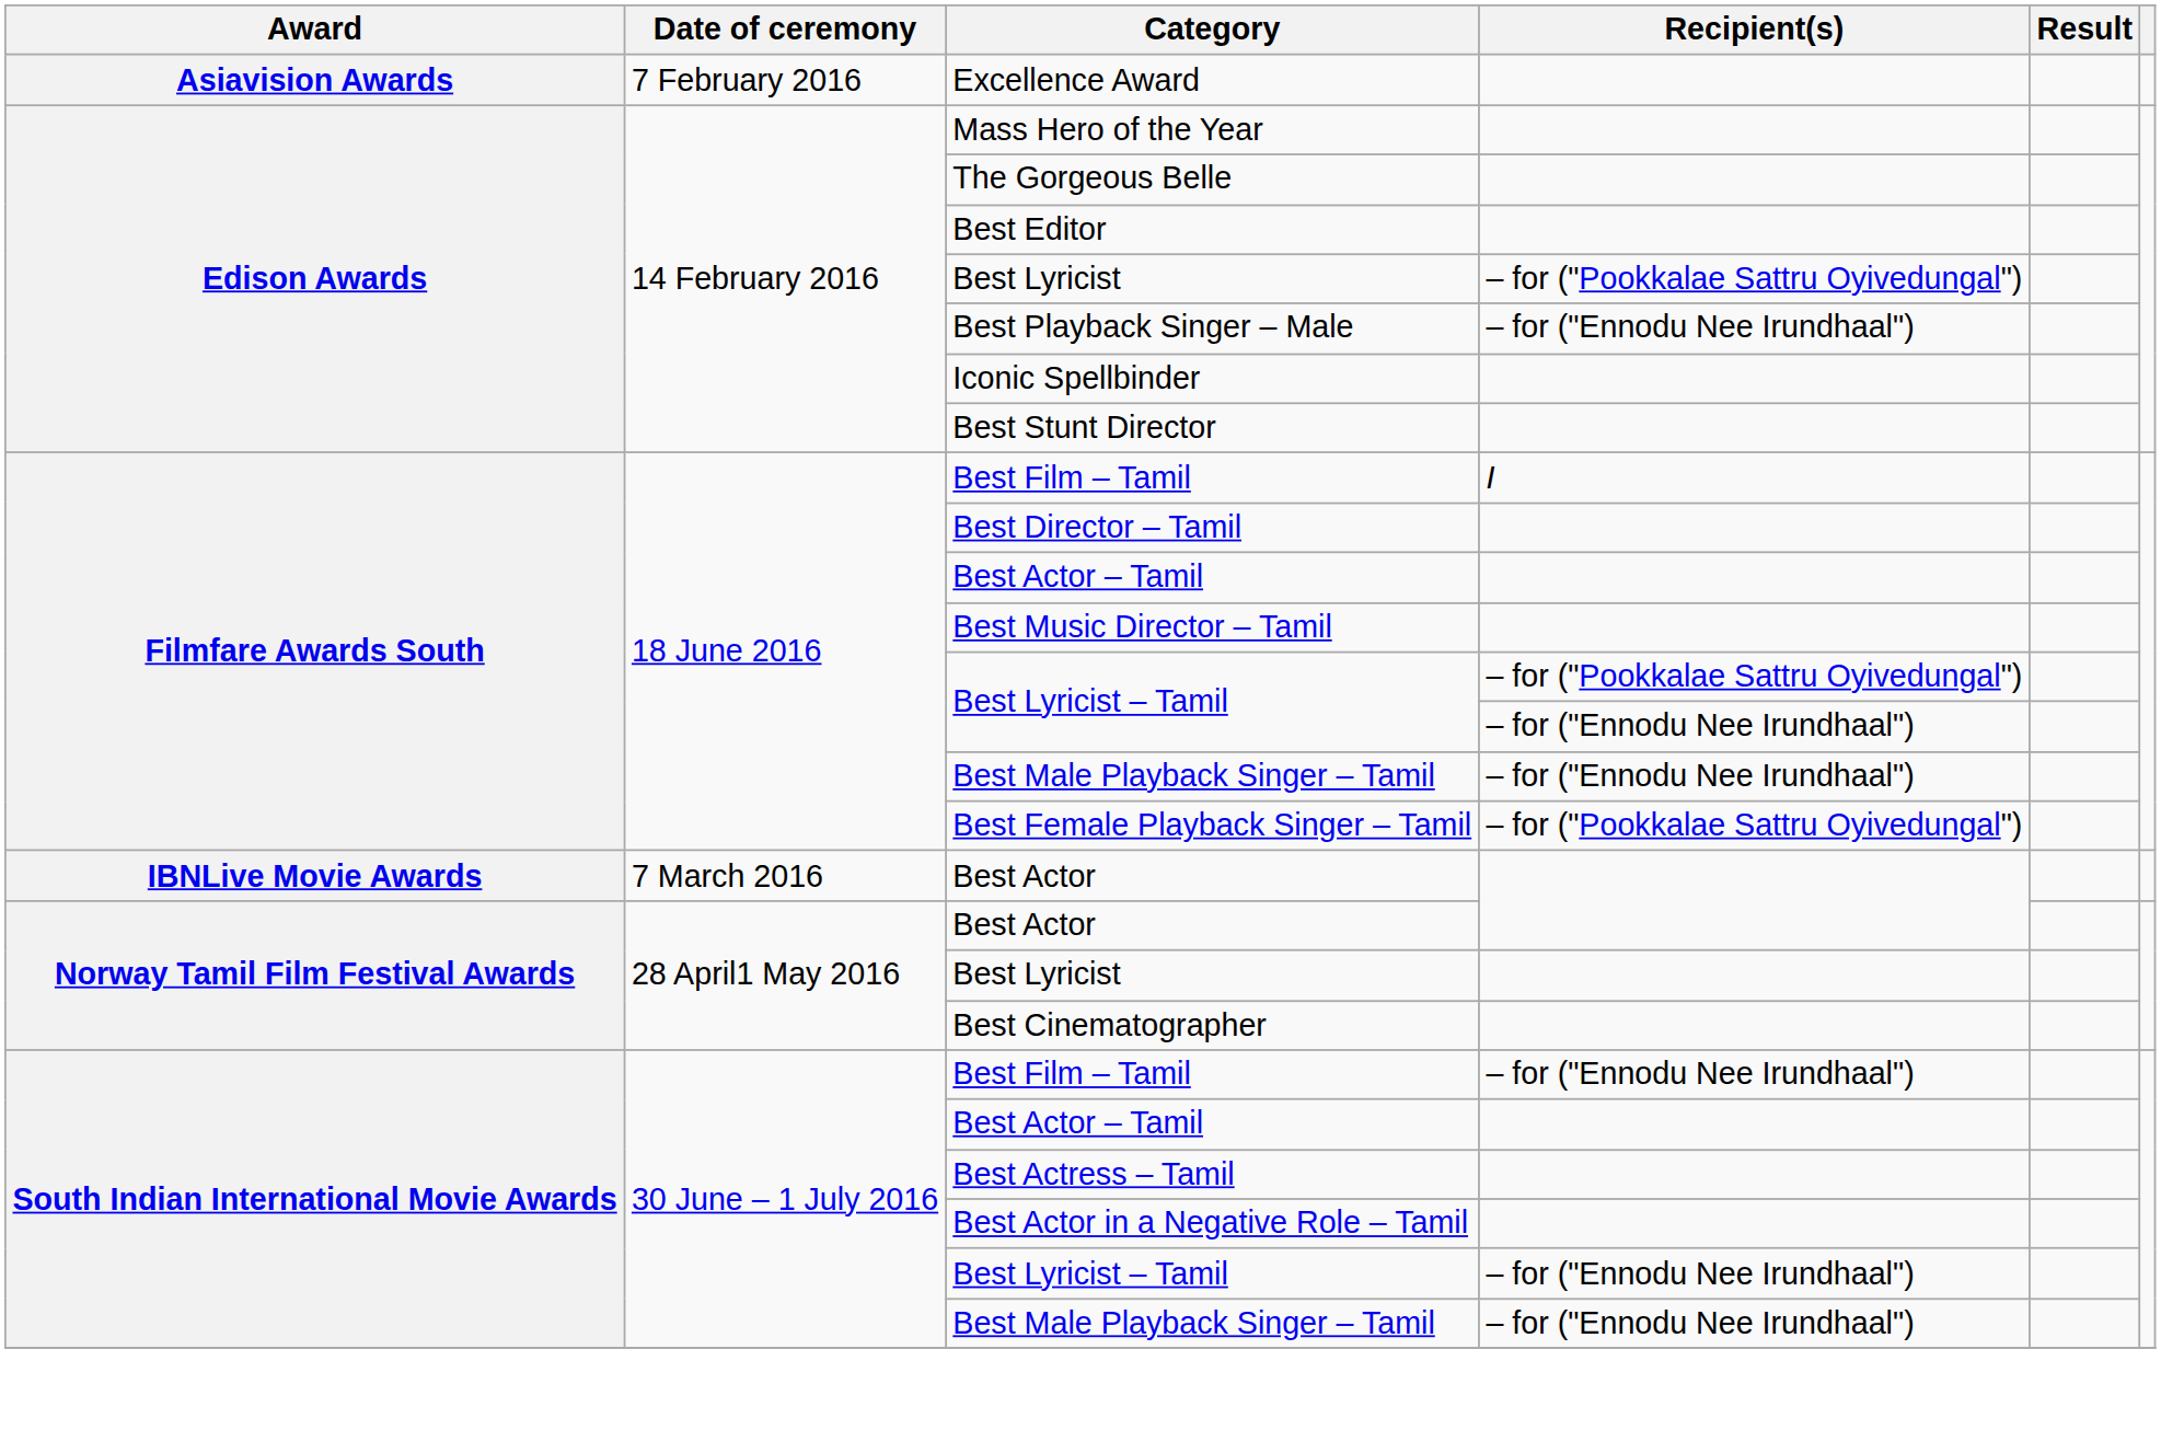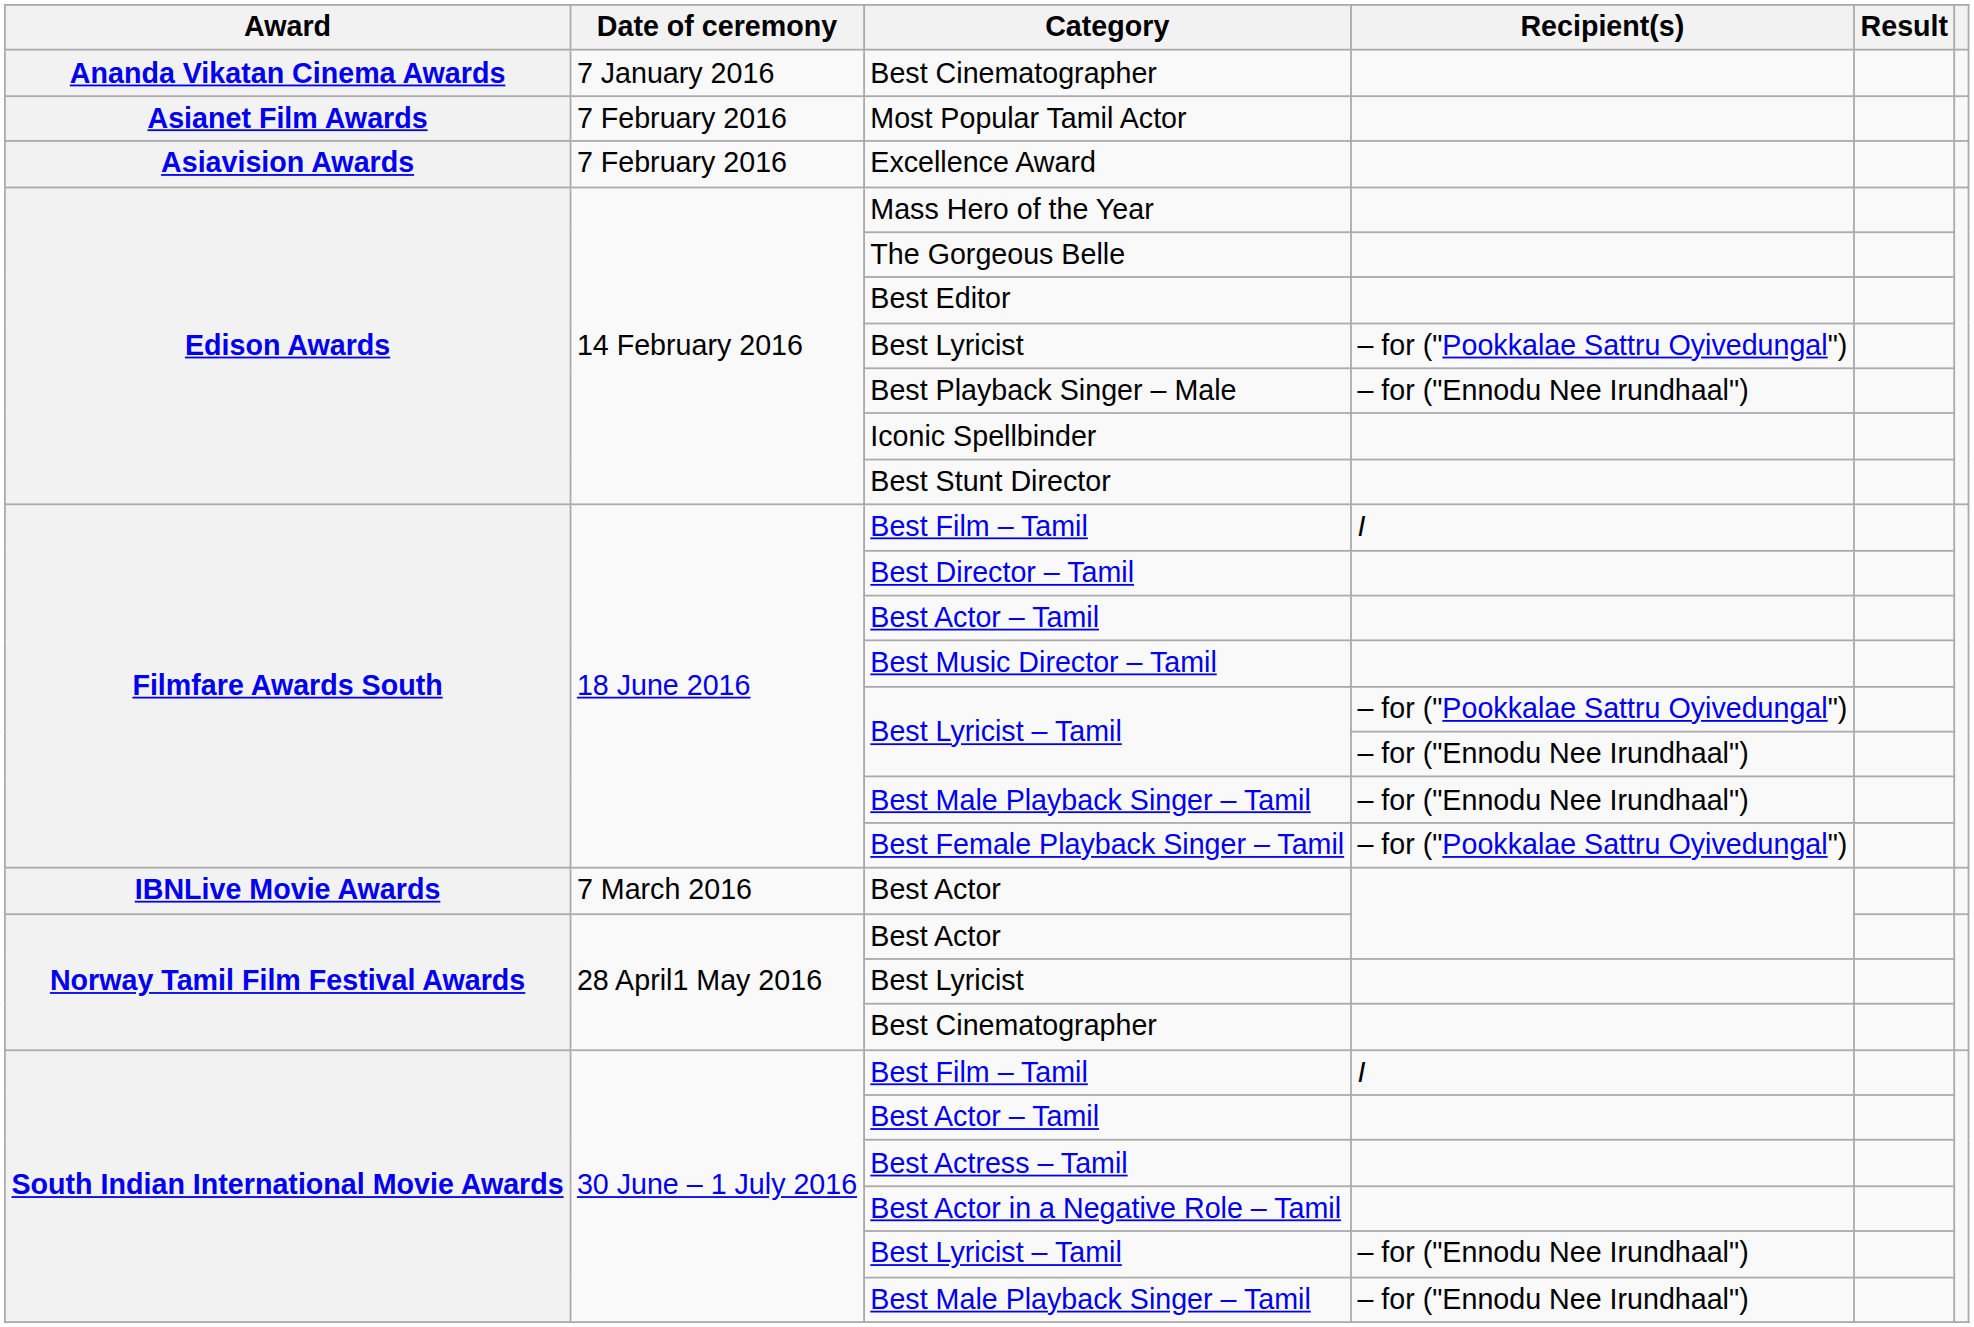+ row: Ananda Vikatan Cinema Awards | 7 January 2016 | Best Cinematographer
+ row: Asianet Film Awards | 7 February 2016 | Most Popular Tamil Actor
South Indian International Movie Awards / Best Film – Tamil | Recipient(s): – for ("Ennodu Nee Irundhaal") -> I
